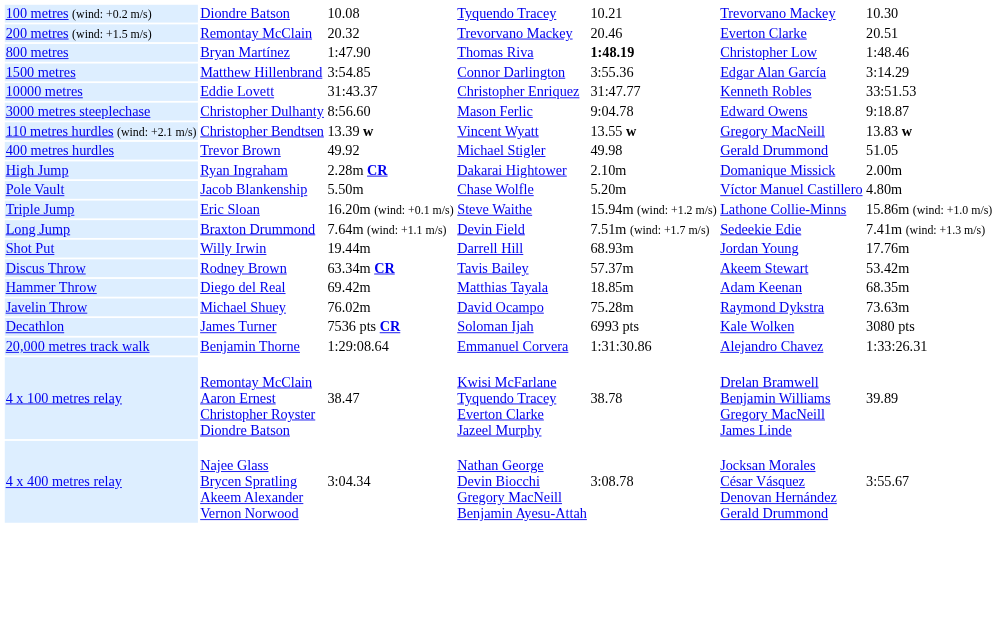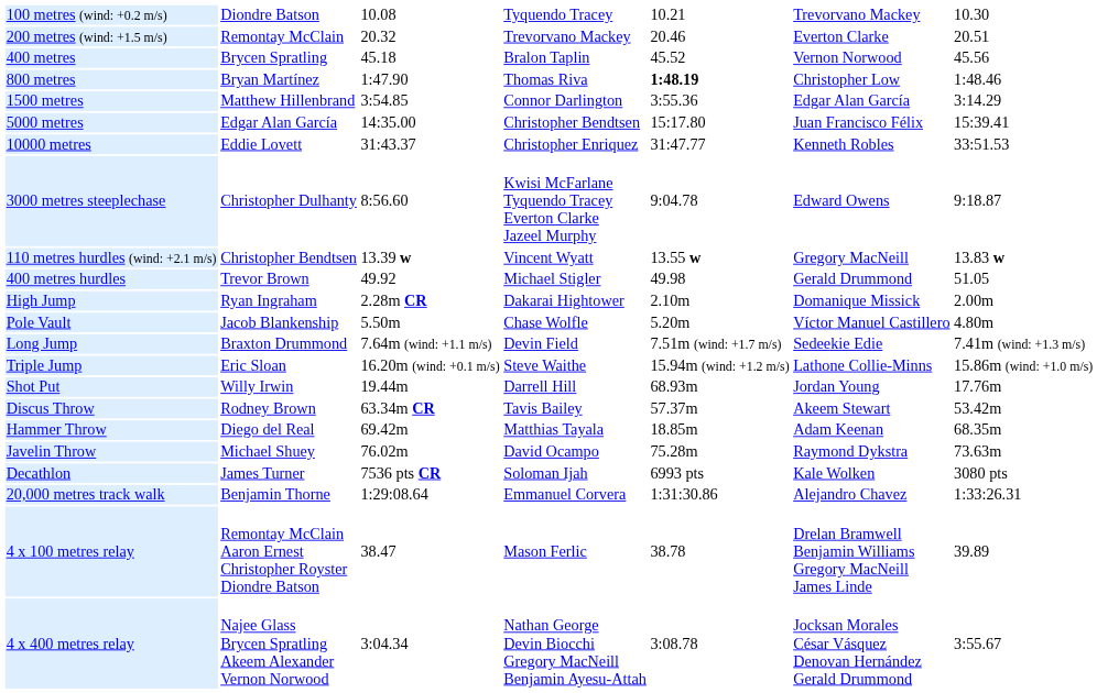+ row: 400 metres | Brycen Spratling | 45.18 | Bralon Taplin | 45.52 | Vernon Norwood | 45.56
+ row: 5000 metres | Edgar Alan García | 14:35.00 | Christopher Bendtsen | 15:17.80 | Juan Francisco Félix | 15:39.41
3000 metres steeplechase | column 4: Mason Ferlic -> Kwisi McFarlane Tyquendo Tracey Everton Clarke Jazeel Murphy
rows swapped: Long Jump <-> Triple Jump
4 x 100 metres relay | column 4: Kwisi McFarlane Tyquendo Tracey Everton Clarke Jazeel Murphy -> Mason Ferlic
